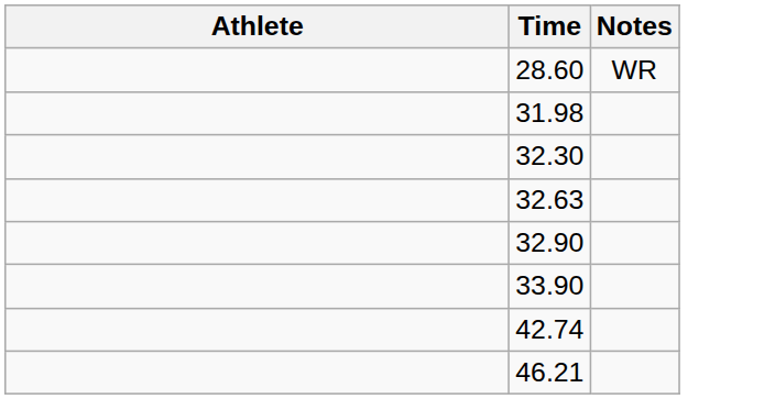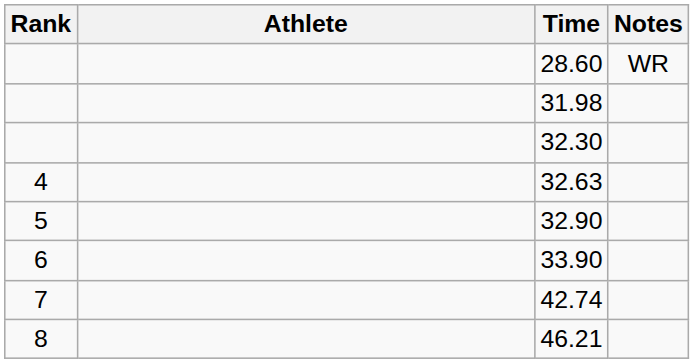+ column: Rank | 4 | 5 | 6 | 7 | 8
